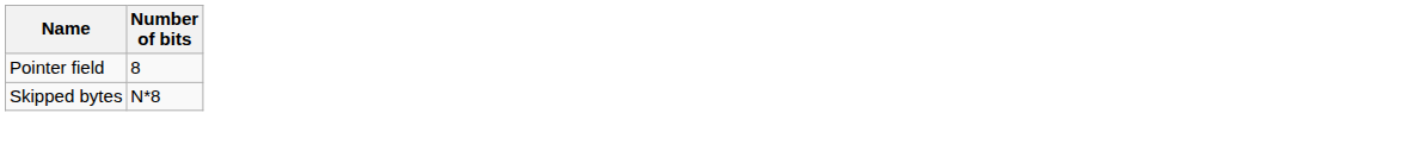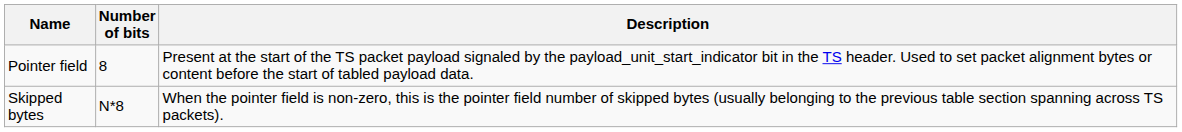+ column: Description | Present at the start of the TS packet payload signaled by the payload_unit_start_indicator bit in the TS header. Used to set packet alignment bytes or content before the start of tabled payload data. | When the pointer field is non-zero, this is the pointer field number of skipped bytes (usually belonging to the previous table section spanning across TS packets).
